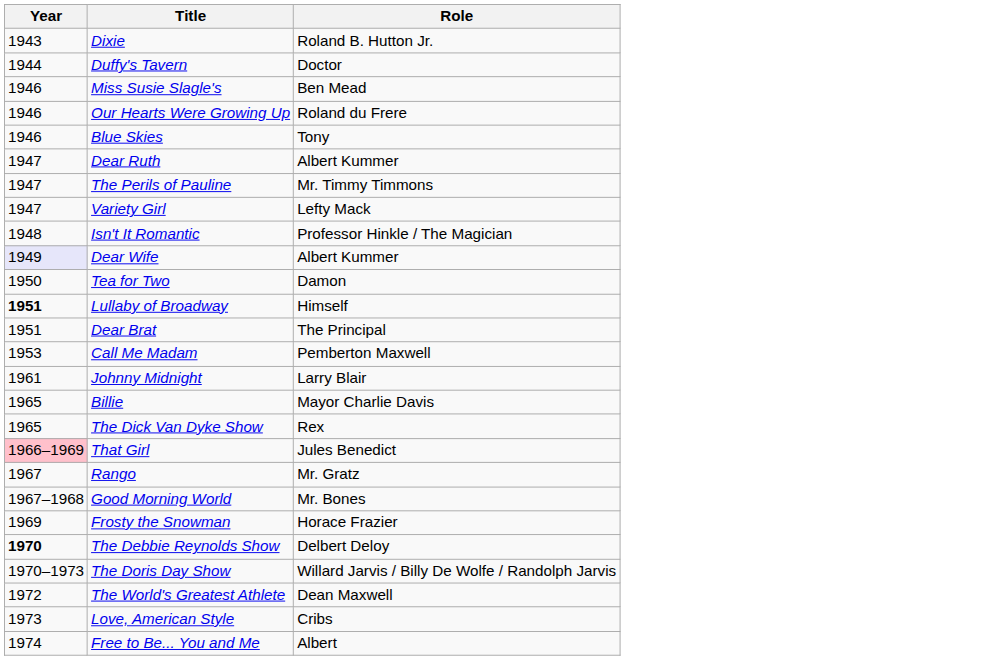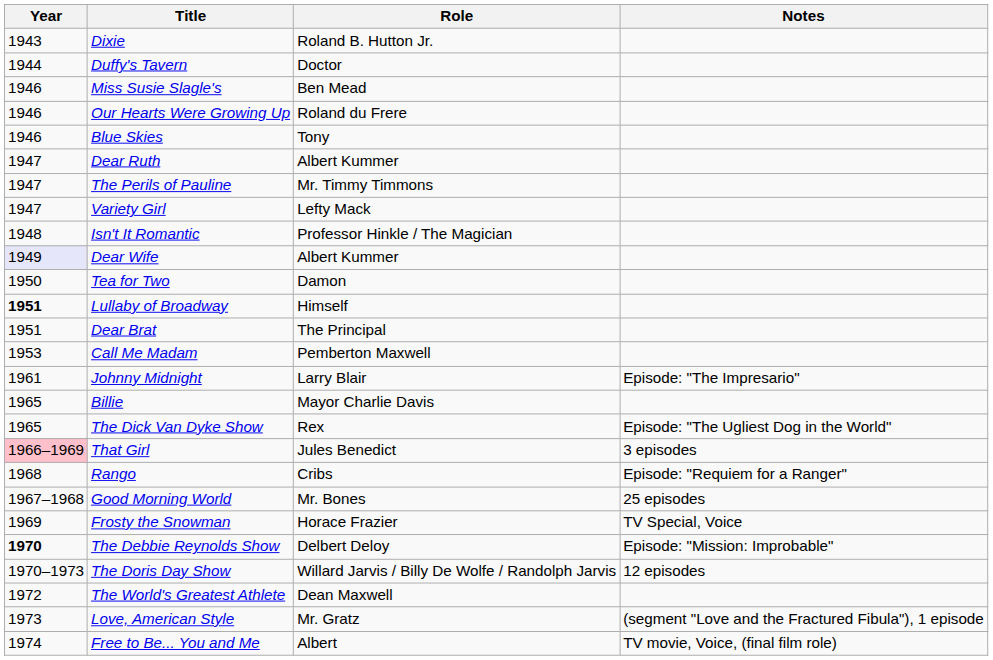+ column: Notes | Episode: "The Impresario" | Episode: "The Ugliest Dog in the World" | 3 episodes | Episode: "Requiem for a Ranger" | 25 episodes | TV Special, Voice | Episode: "Mission: Improbable" | 12 episodes | (segment "Love and the Fractured Fibula"), 1 episode | TV movie, Voice, (final film role)
Rango | Year: 1967 -> 1968
Rango | Role: Mr. Gratz -> Cribs
Love, American Style | Role: Cribs -> Mr. Gratz
